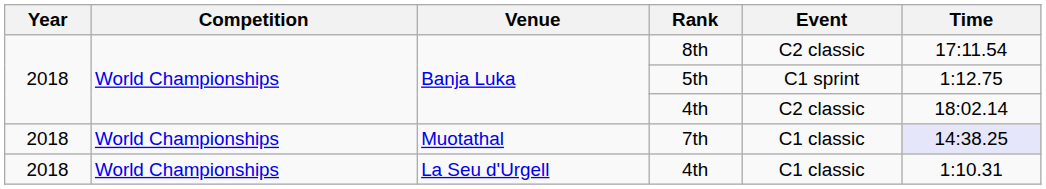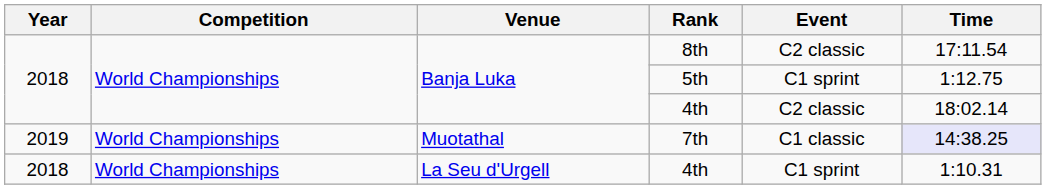7th | Year: 2018 -> 2019
La Seu d'Urgell / 4th | Event: C1 classic -> C1 sprint
